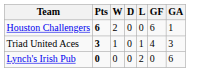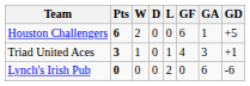+ column: GD | +5 | +1 | -6
